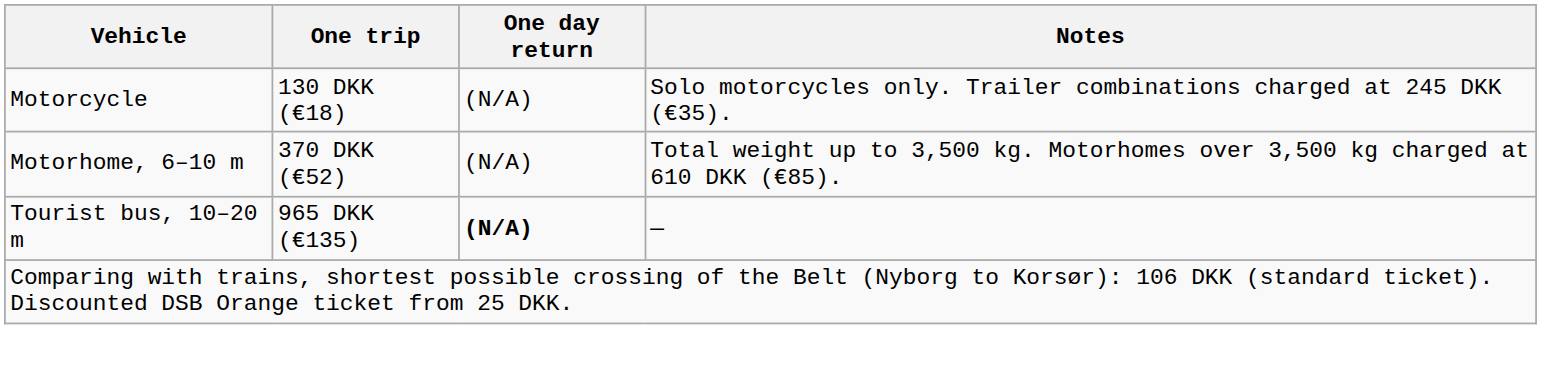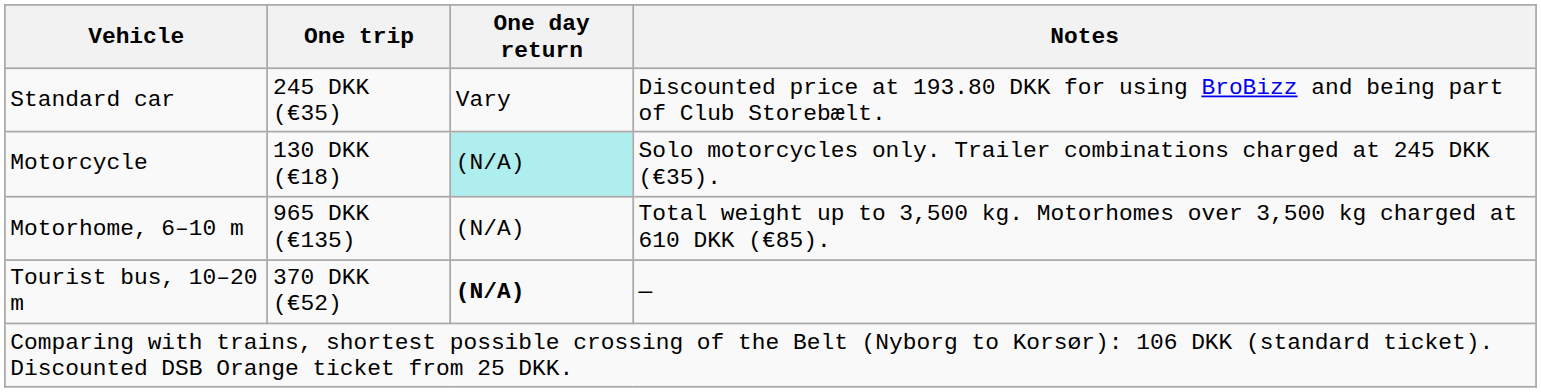+ row: Standard car | 245 DKK (€35) | Vary | Discounted price at 193.80 DKK for using BroBizz and being part of Club Storebælt.
Motorcycle | One day return: no background -> paleturquoise background
Motorhome, 6–10 m | One trip: 370 DKK (€52) -> 965 DKK (€135)
Tourist bus, 10–20 m | One trip: 965 DKK (€135) -> 370 DKK (€52)
